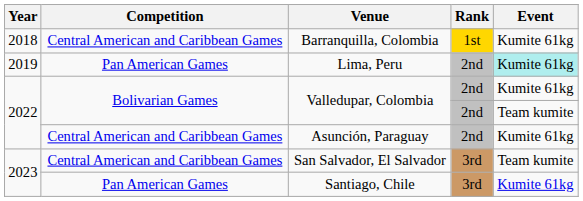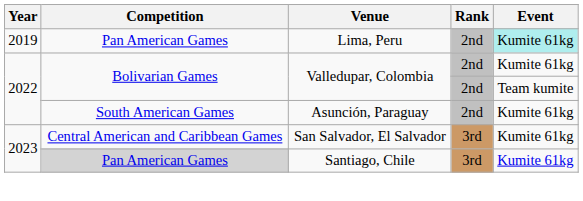- row: 2018 | Central American and Caribbean Games | Barranquilla, Colombia | 1st | Kumite 61kg
Asunción, Paraguay | Competition: Central American and Caribbean Games -> South American Games
San Salvador, El Salvador | Event: Team kumite -> Kumite 61kg
Santiago, Chile | Competition: no background -> lightgrey background
